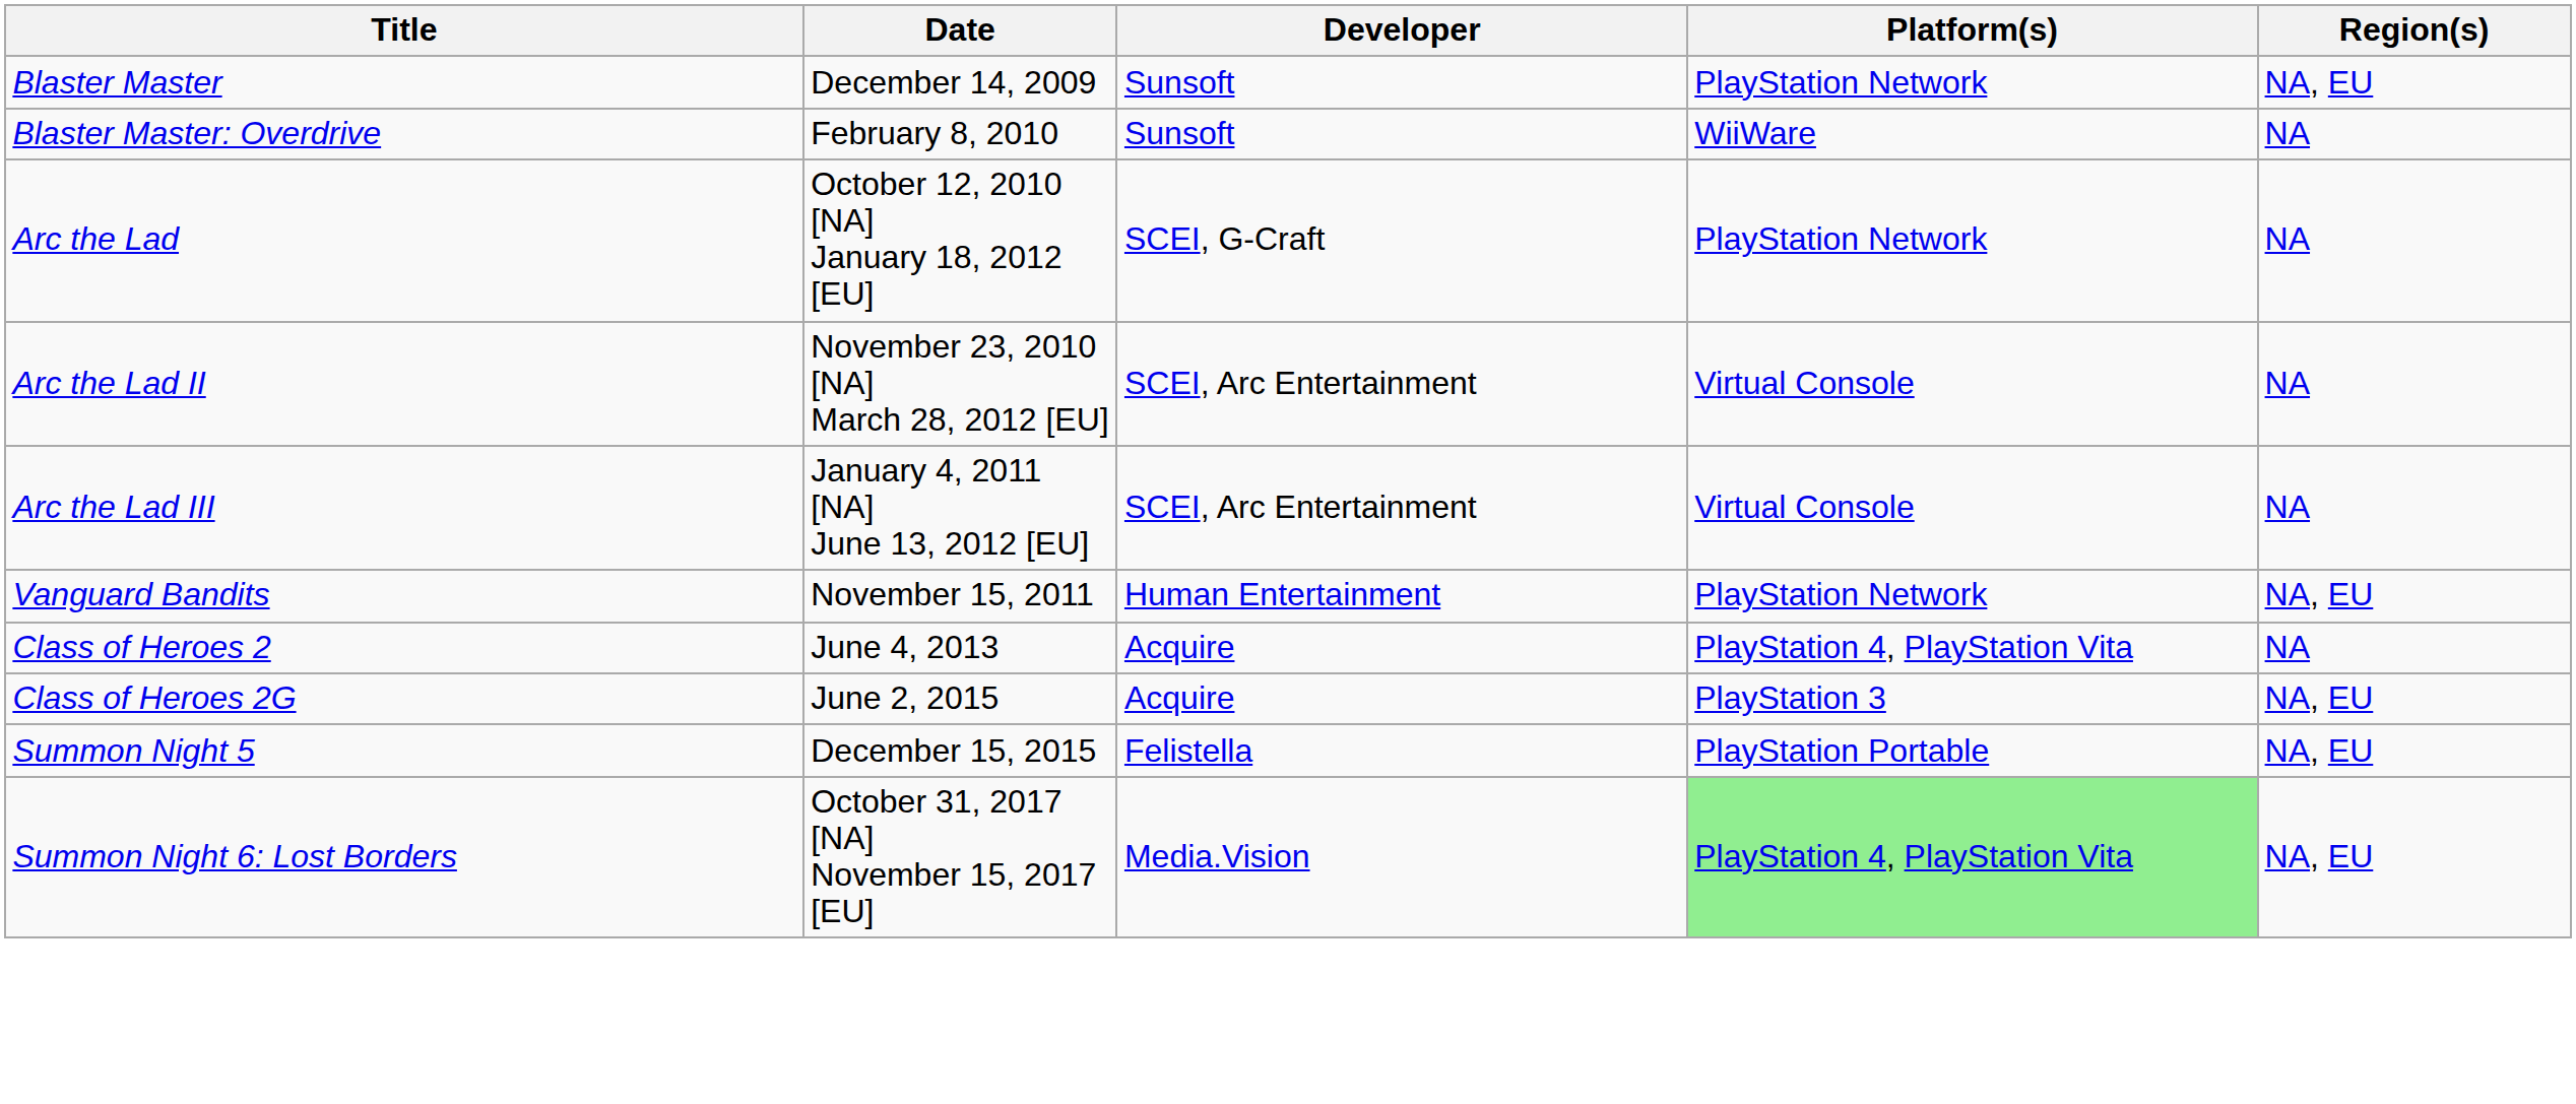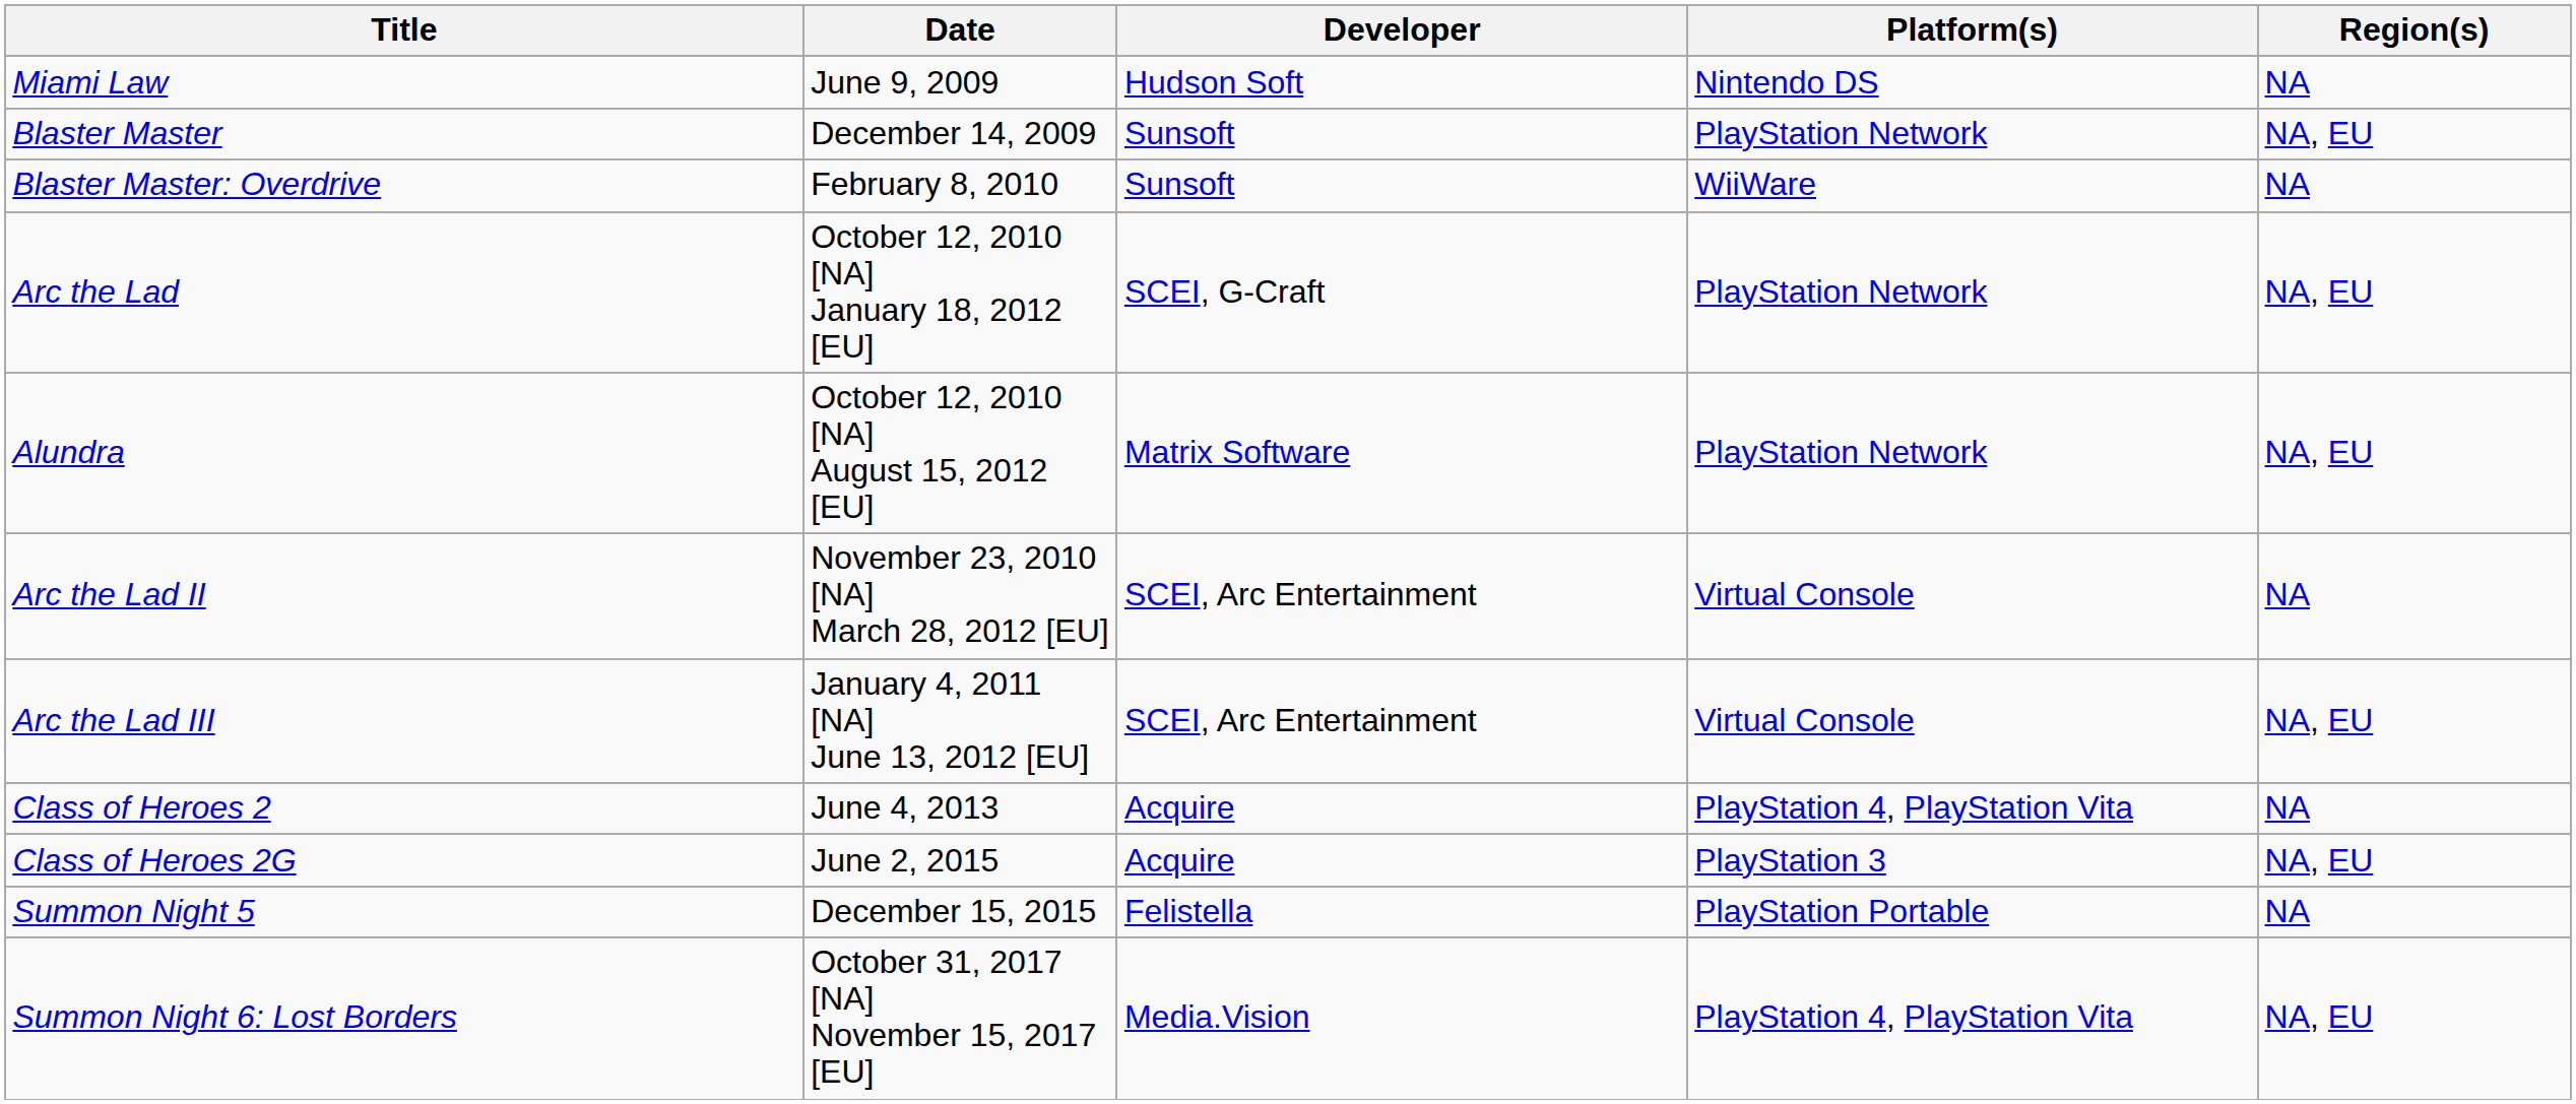+ row: Miami Law | June 9, 2009 | Hudson Soft | Nintendo DS | NA
Arc the Lad | Region(s): NA -> NA, EU
+ row: Alundra | October 12, 2010 [NA] August 15, 2012 [EU] | Matrix Software | PlayStation Network | NA, EU
Arc the Lad III | Region(s): NA -> NA, EU
- row: Vanguard Bandits | November 15, 2011 | Human Entertainment | PlayStation Network | NA, EU
Summon Night 5 | Region(s): NA, EU -> NA
Summon Night 6: Lost Borders | Platform(s): lightgreen background -> no background
